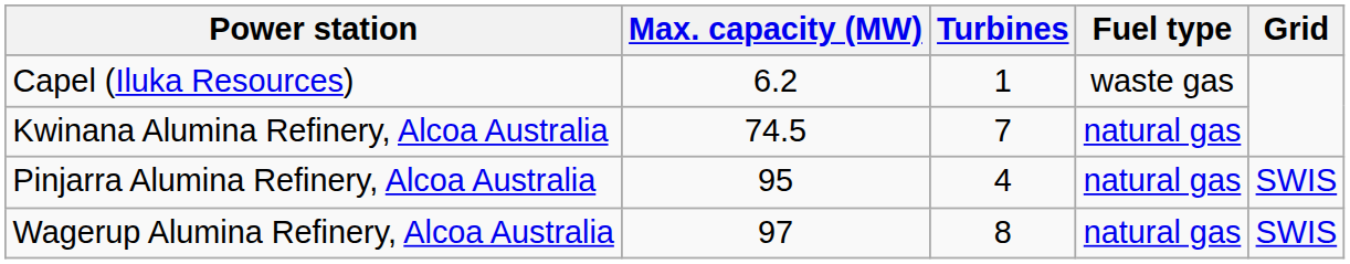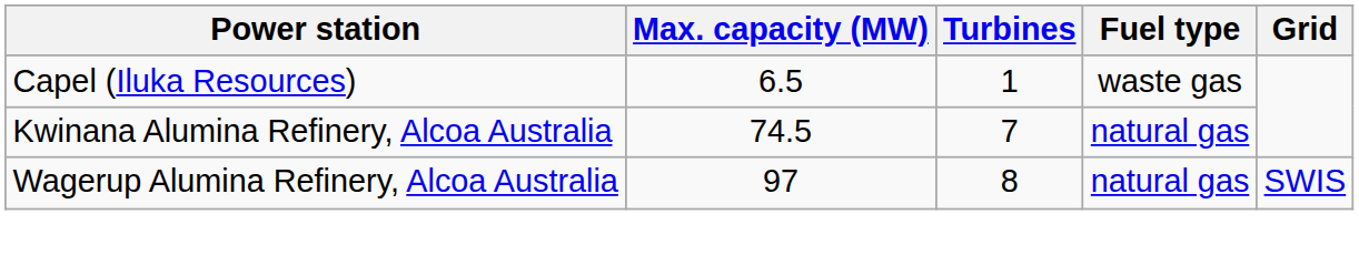Capel (Iluka Resources) | Max. capacity (MW): 6.2 -> 6.5
- row: Pinjarra Alumina Refinery, Alcoa Australia | 95 | 4 | natural gas | SWIS
